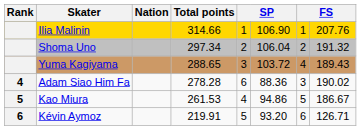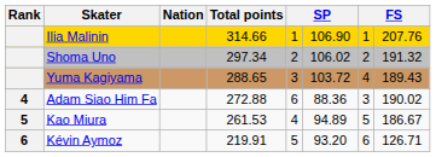Shoma Uno | column 6: 106.04 -> 106.02
Adam Siao Him Fa | Total points: 278.28 -> 272.88
Kao Miura | column 6: 94.86 -> 94.89
